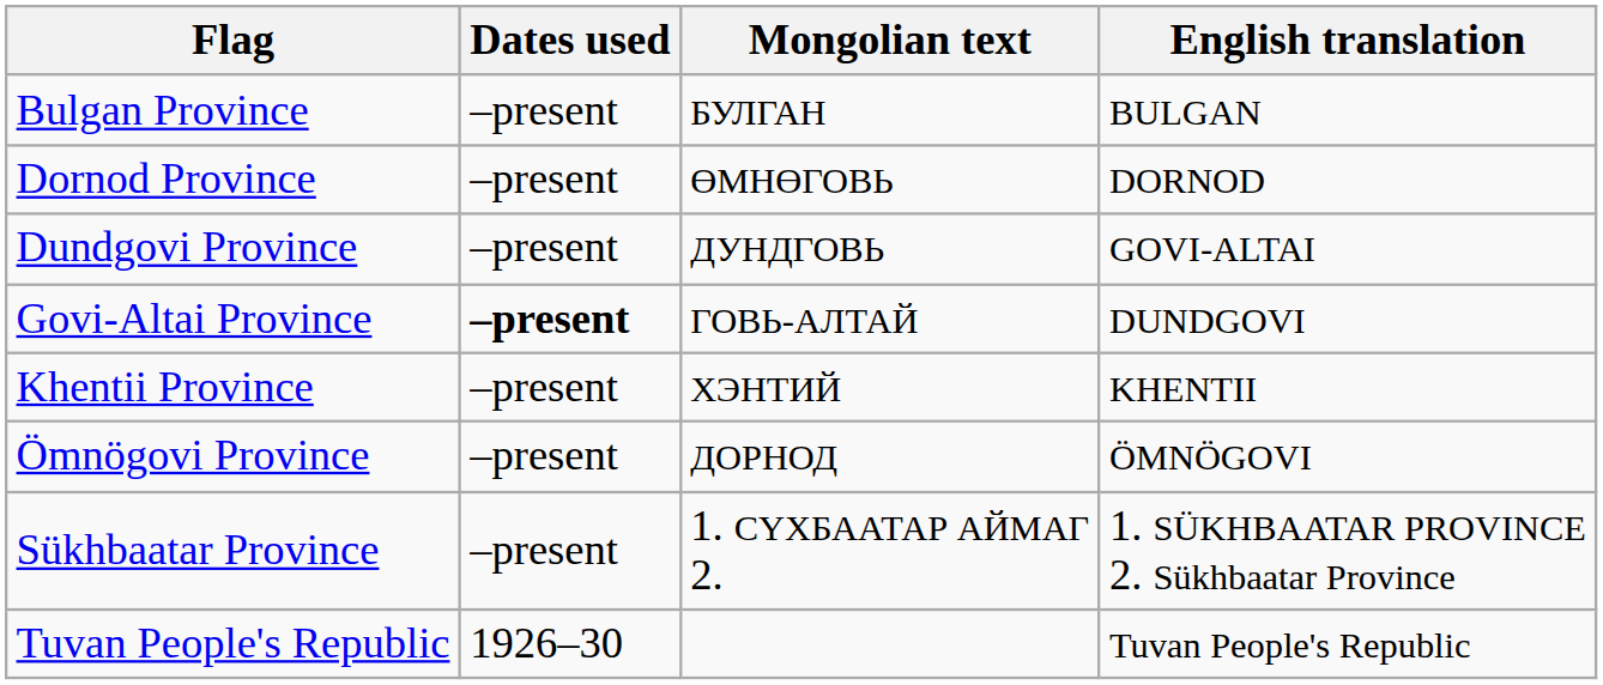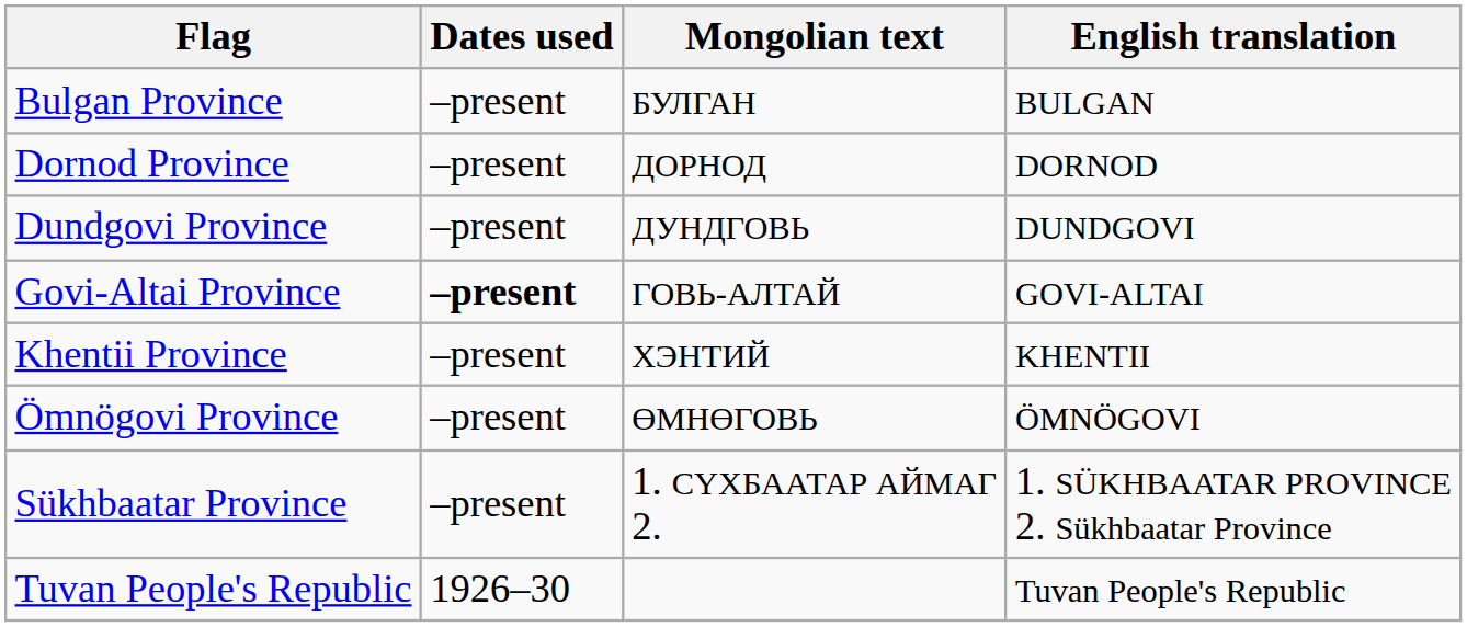Dornod Province | Mongolian text: ӨМНӨГОВЬ -> ДОРНОД
Dundgovi Province | English translation: GOVI-ALTAI -> DUNDGOVI
Govi-Altai Province | English translation: DUNDGOVI -> GOVI-ALTAI
Ömnögovi Province | Mongolian text: ДОРНОД -> ӨМНӨГОВЬ
